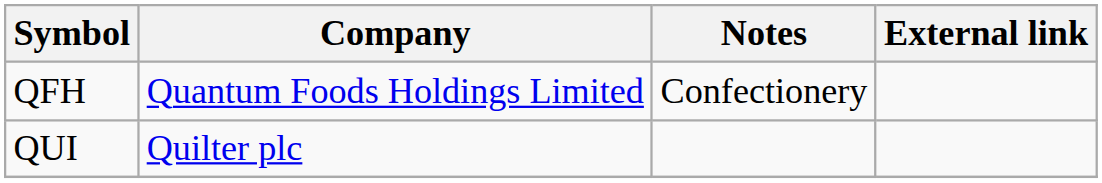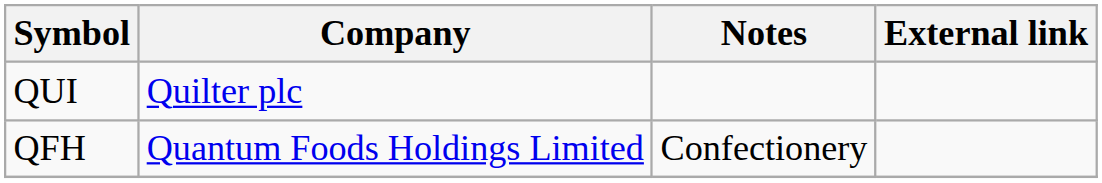rows swapped: QFH <-> QUI
